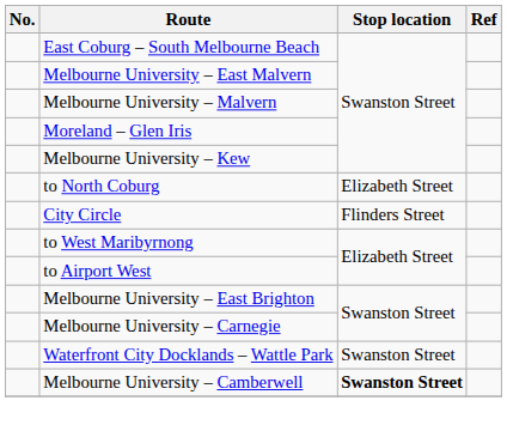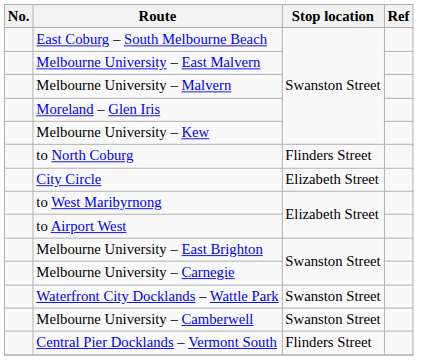to North Coburg | Stop location: Elizabeth Street -> Flinders Street
City Circle | Stop location: Flinders Street -> Elizabeth Street
Melbourne University – Camberwell | Stop location: bold -> normal
+ row: Central Pier Docklands – Vermont South | Flinders Street
